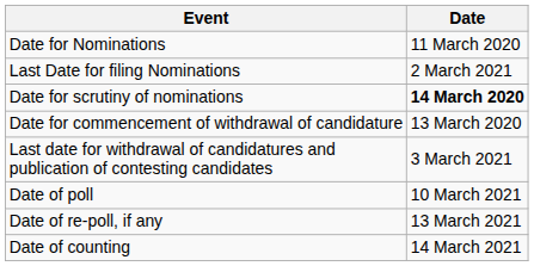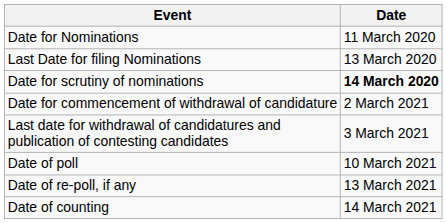Last Date for filing Nominations | Date: 2 March 2021 -> 13 March 2020
Date for commencement of withdrawal of candidature | Date: 13 March 2020 -> 2 March 2021
